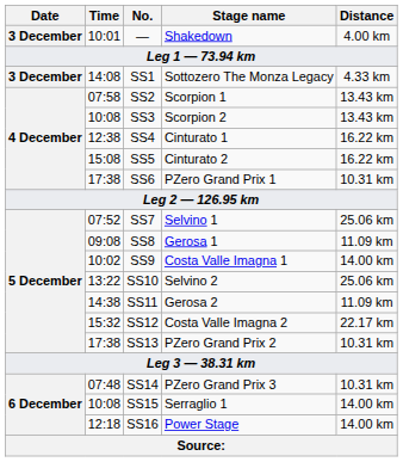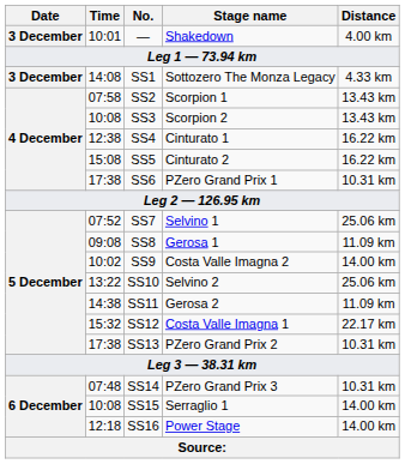SS9 | Stage name: Costa Valle Imagna 1 -> Costa Valle Imagna 2
SS12 | Stage name: Costa Valle Imagna 2 -> Costa Valle Imagna 1
